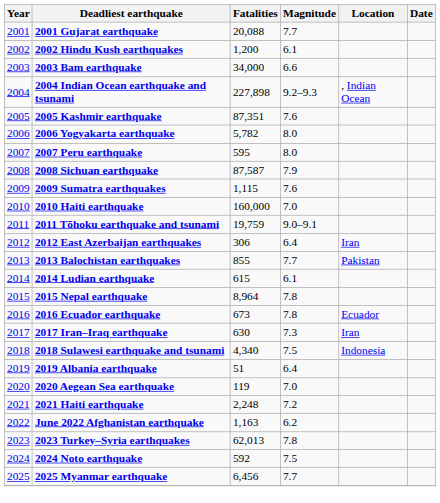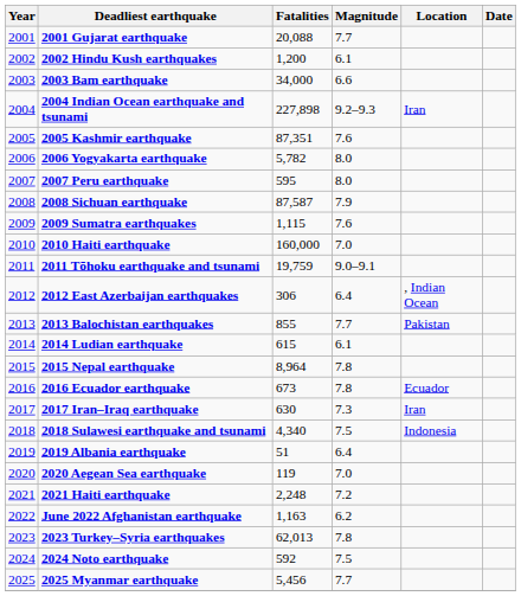2004 Indian Ocean earthquake and tsunami | Location: , Indian Ocean -> Iran
2012 East Azerbaijan earthquakes | Location: Iran -> , Indian Ocean
2025 Myanmar earthquake | Fatalities: 6,456 -> 5,456
